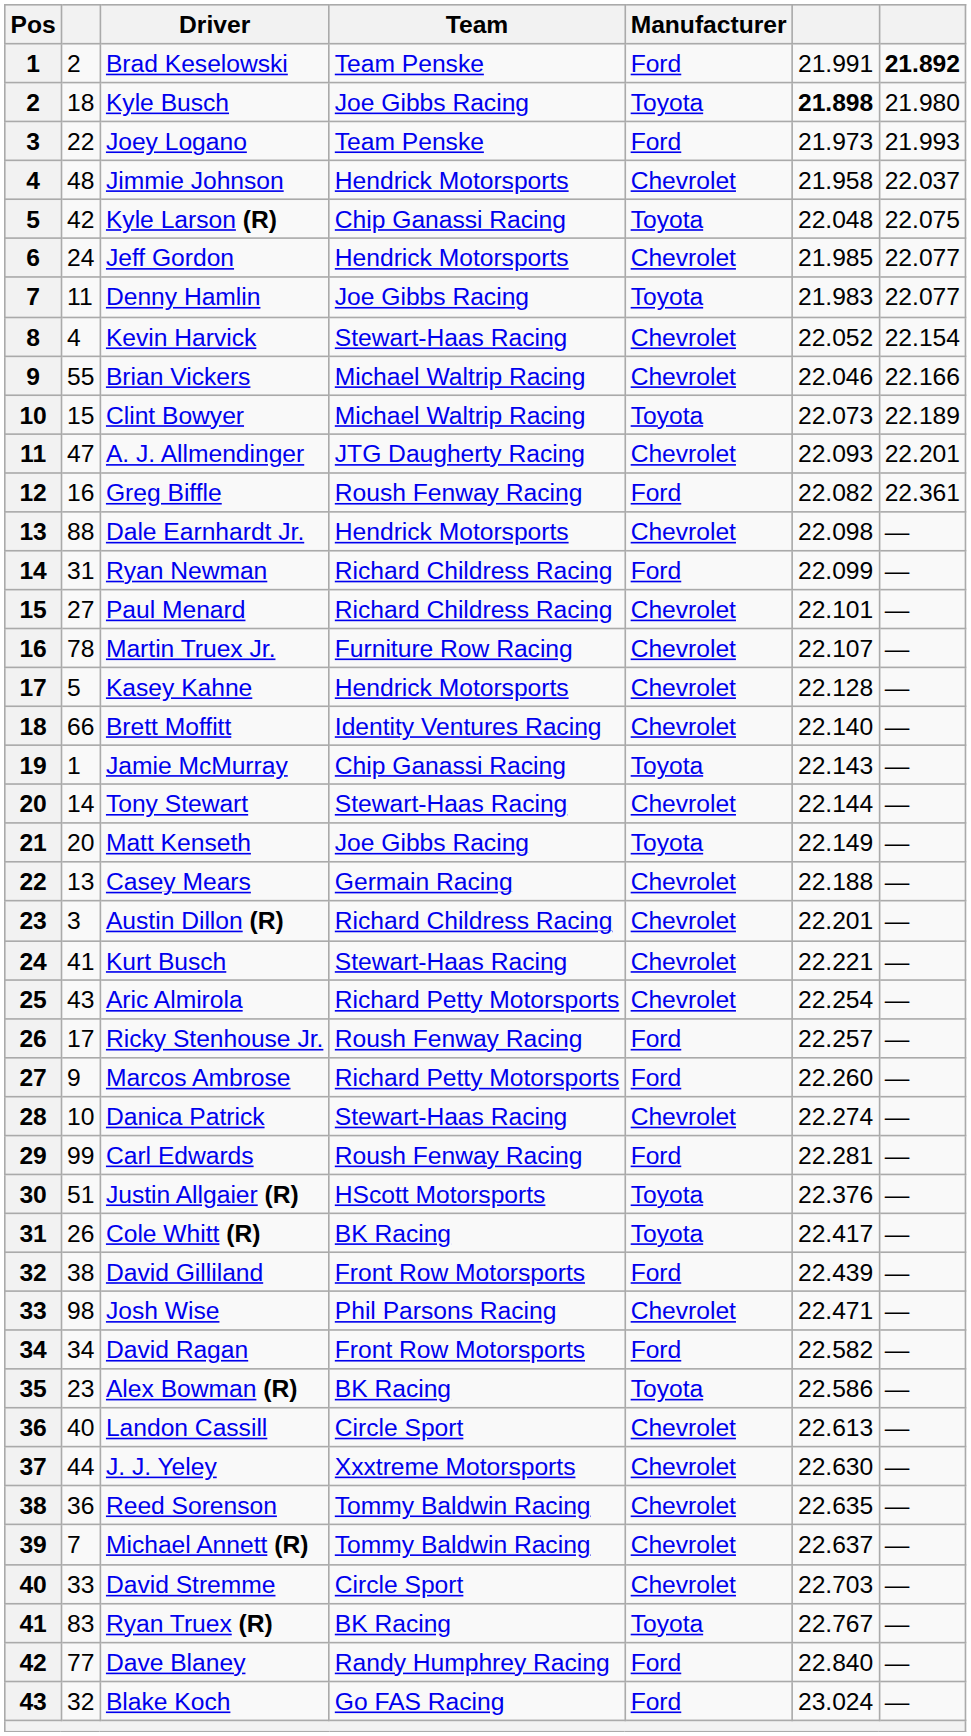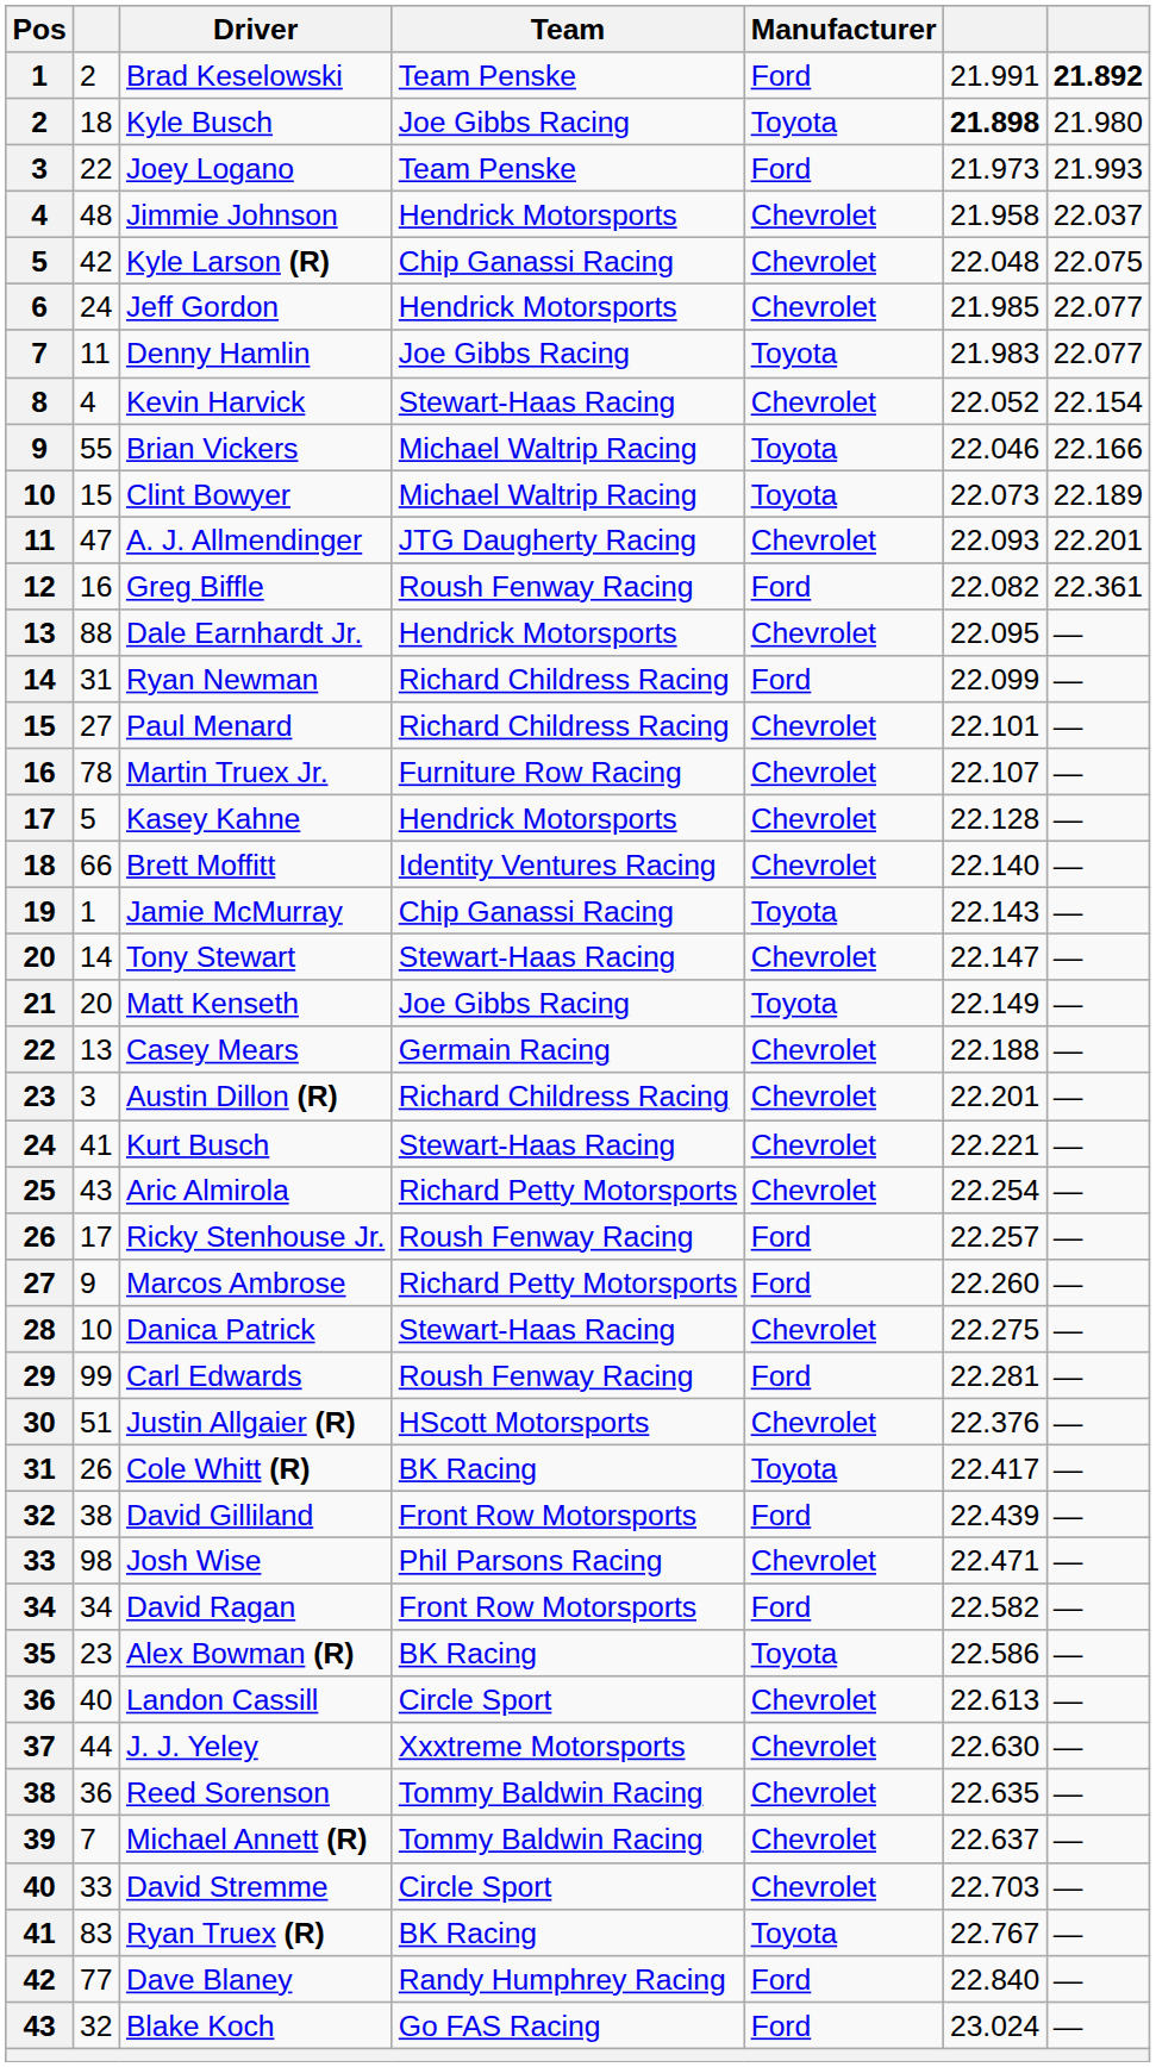Kyle Larson (R) | Manufacturer: Toyota -> Chevrolet
Brian Vickers | Manufacturer: Chevrolet -> Toyota
Dale Earnhardt Jr. | column 6: 22.098 -> 22.095
Tony Stewart | column 6: 22.144 -> 22.147
Danica Patrick | column 6: 22.274 -> 22.275
Justin Allgaier (R) | Manufacturer: Toyota -> Chevrolet
